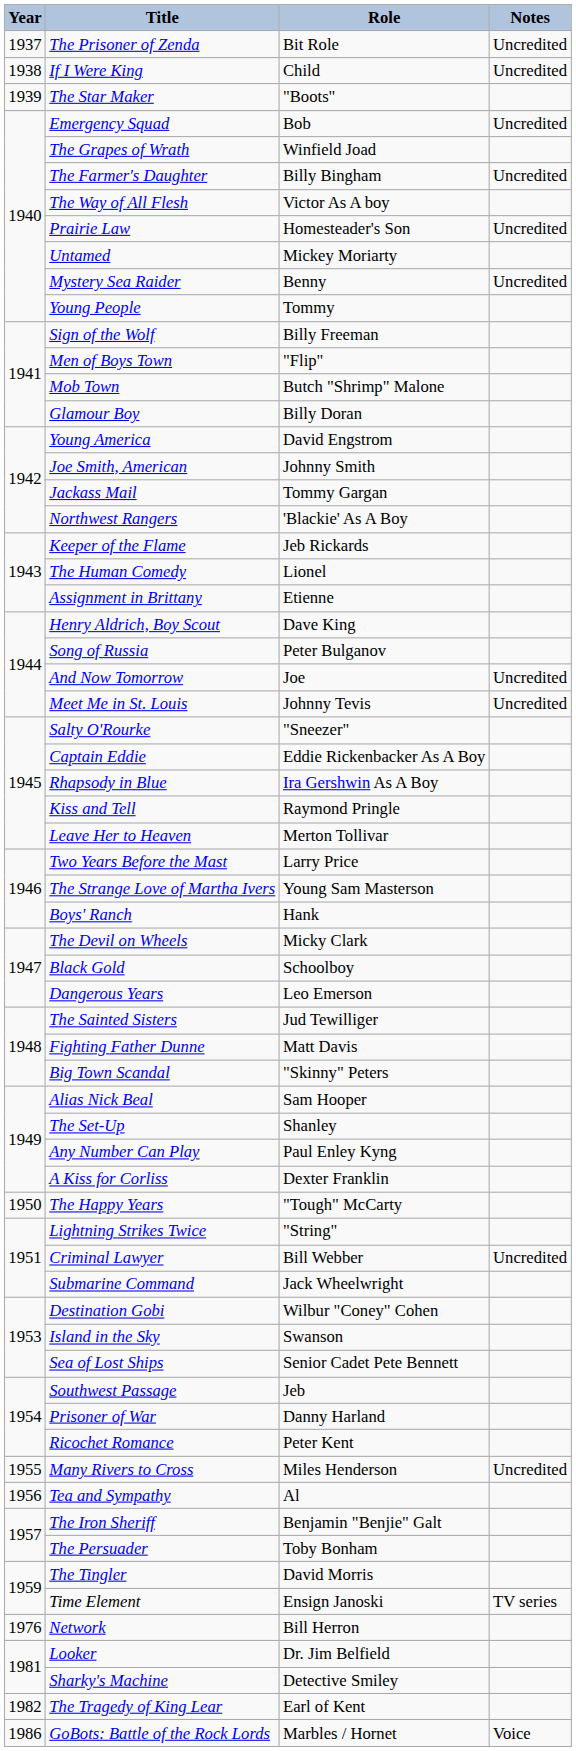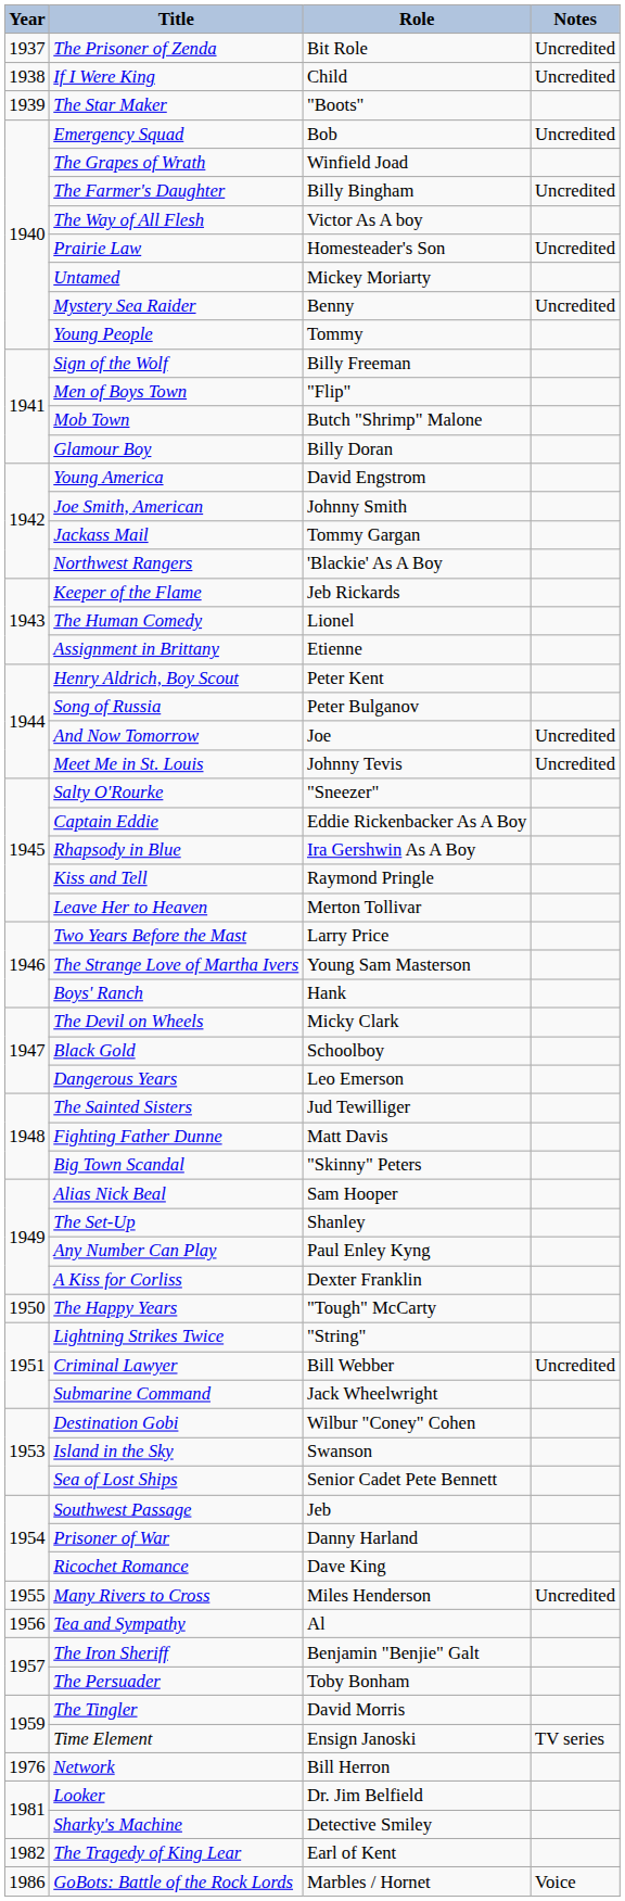Henry Aldrich, Boy Scout | Role: Dave King -> Peter Kent
Ricochet Romance | Role: Peter Kent -> Dave King
